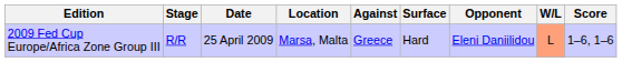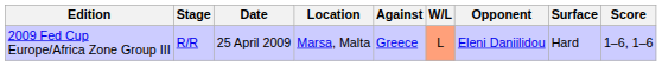columns swapped: Surface <-> W/L
